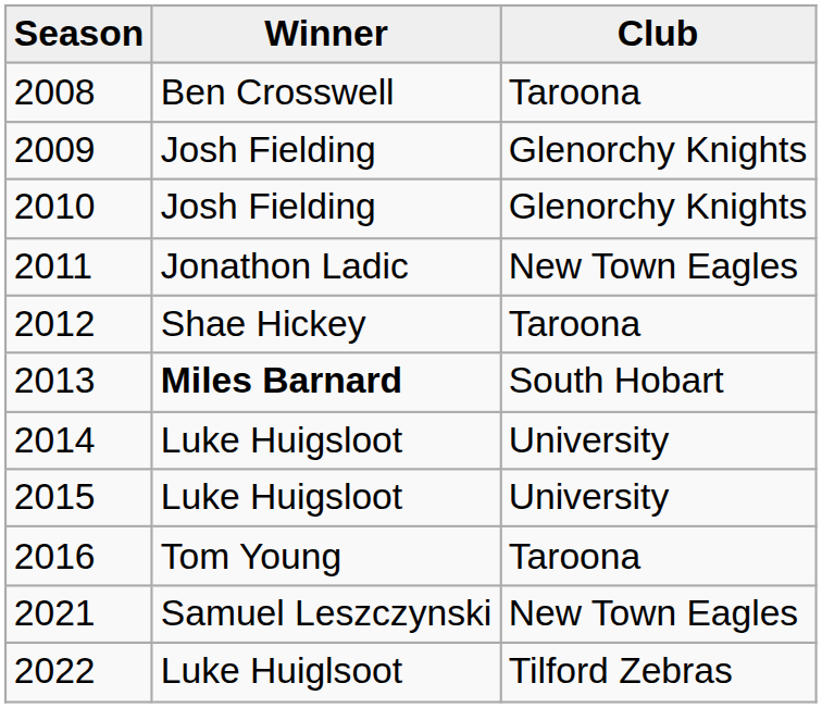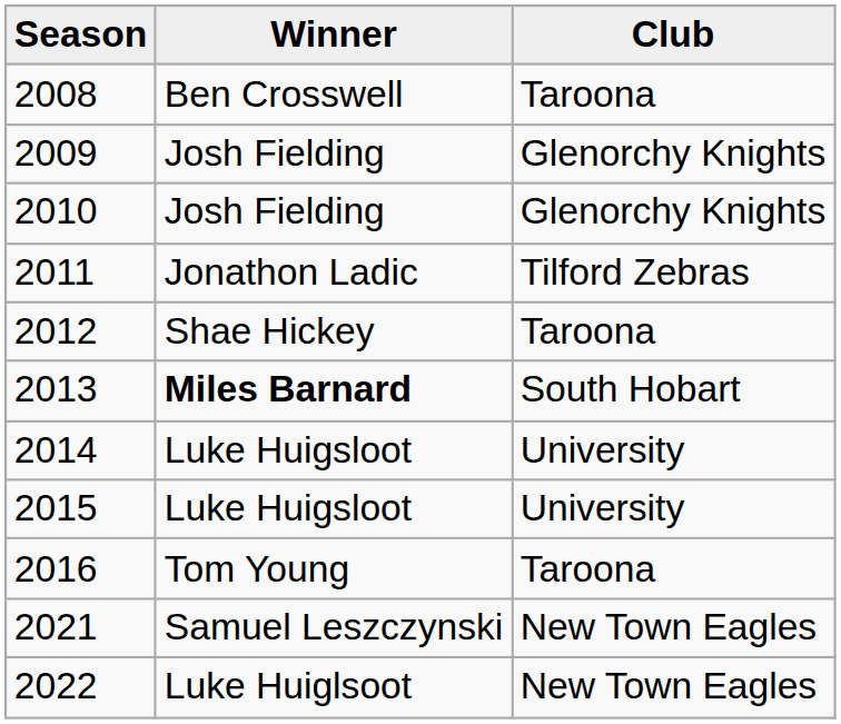2011 | Club: New Town Eagles -> Tilford Zebras
2022 | Club: Tilford Zebras -> New Town Eagles
